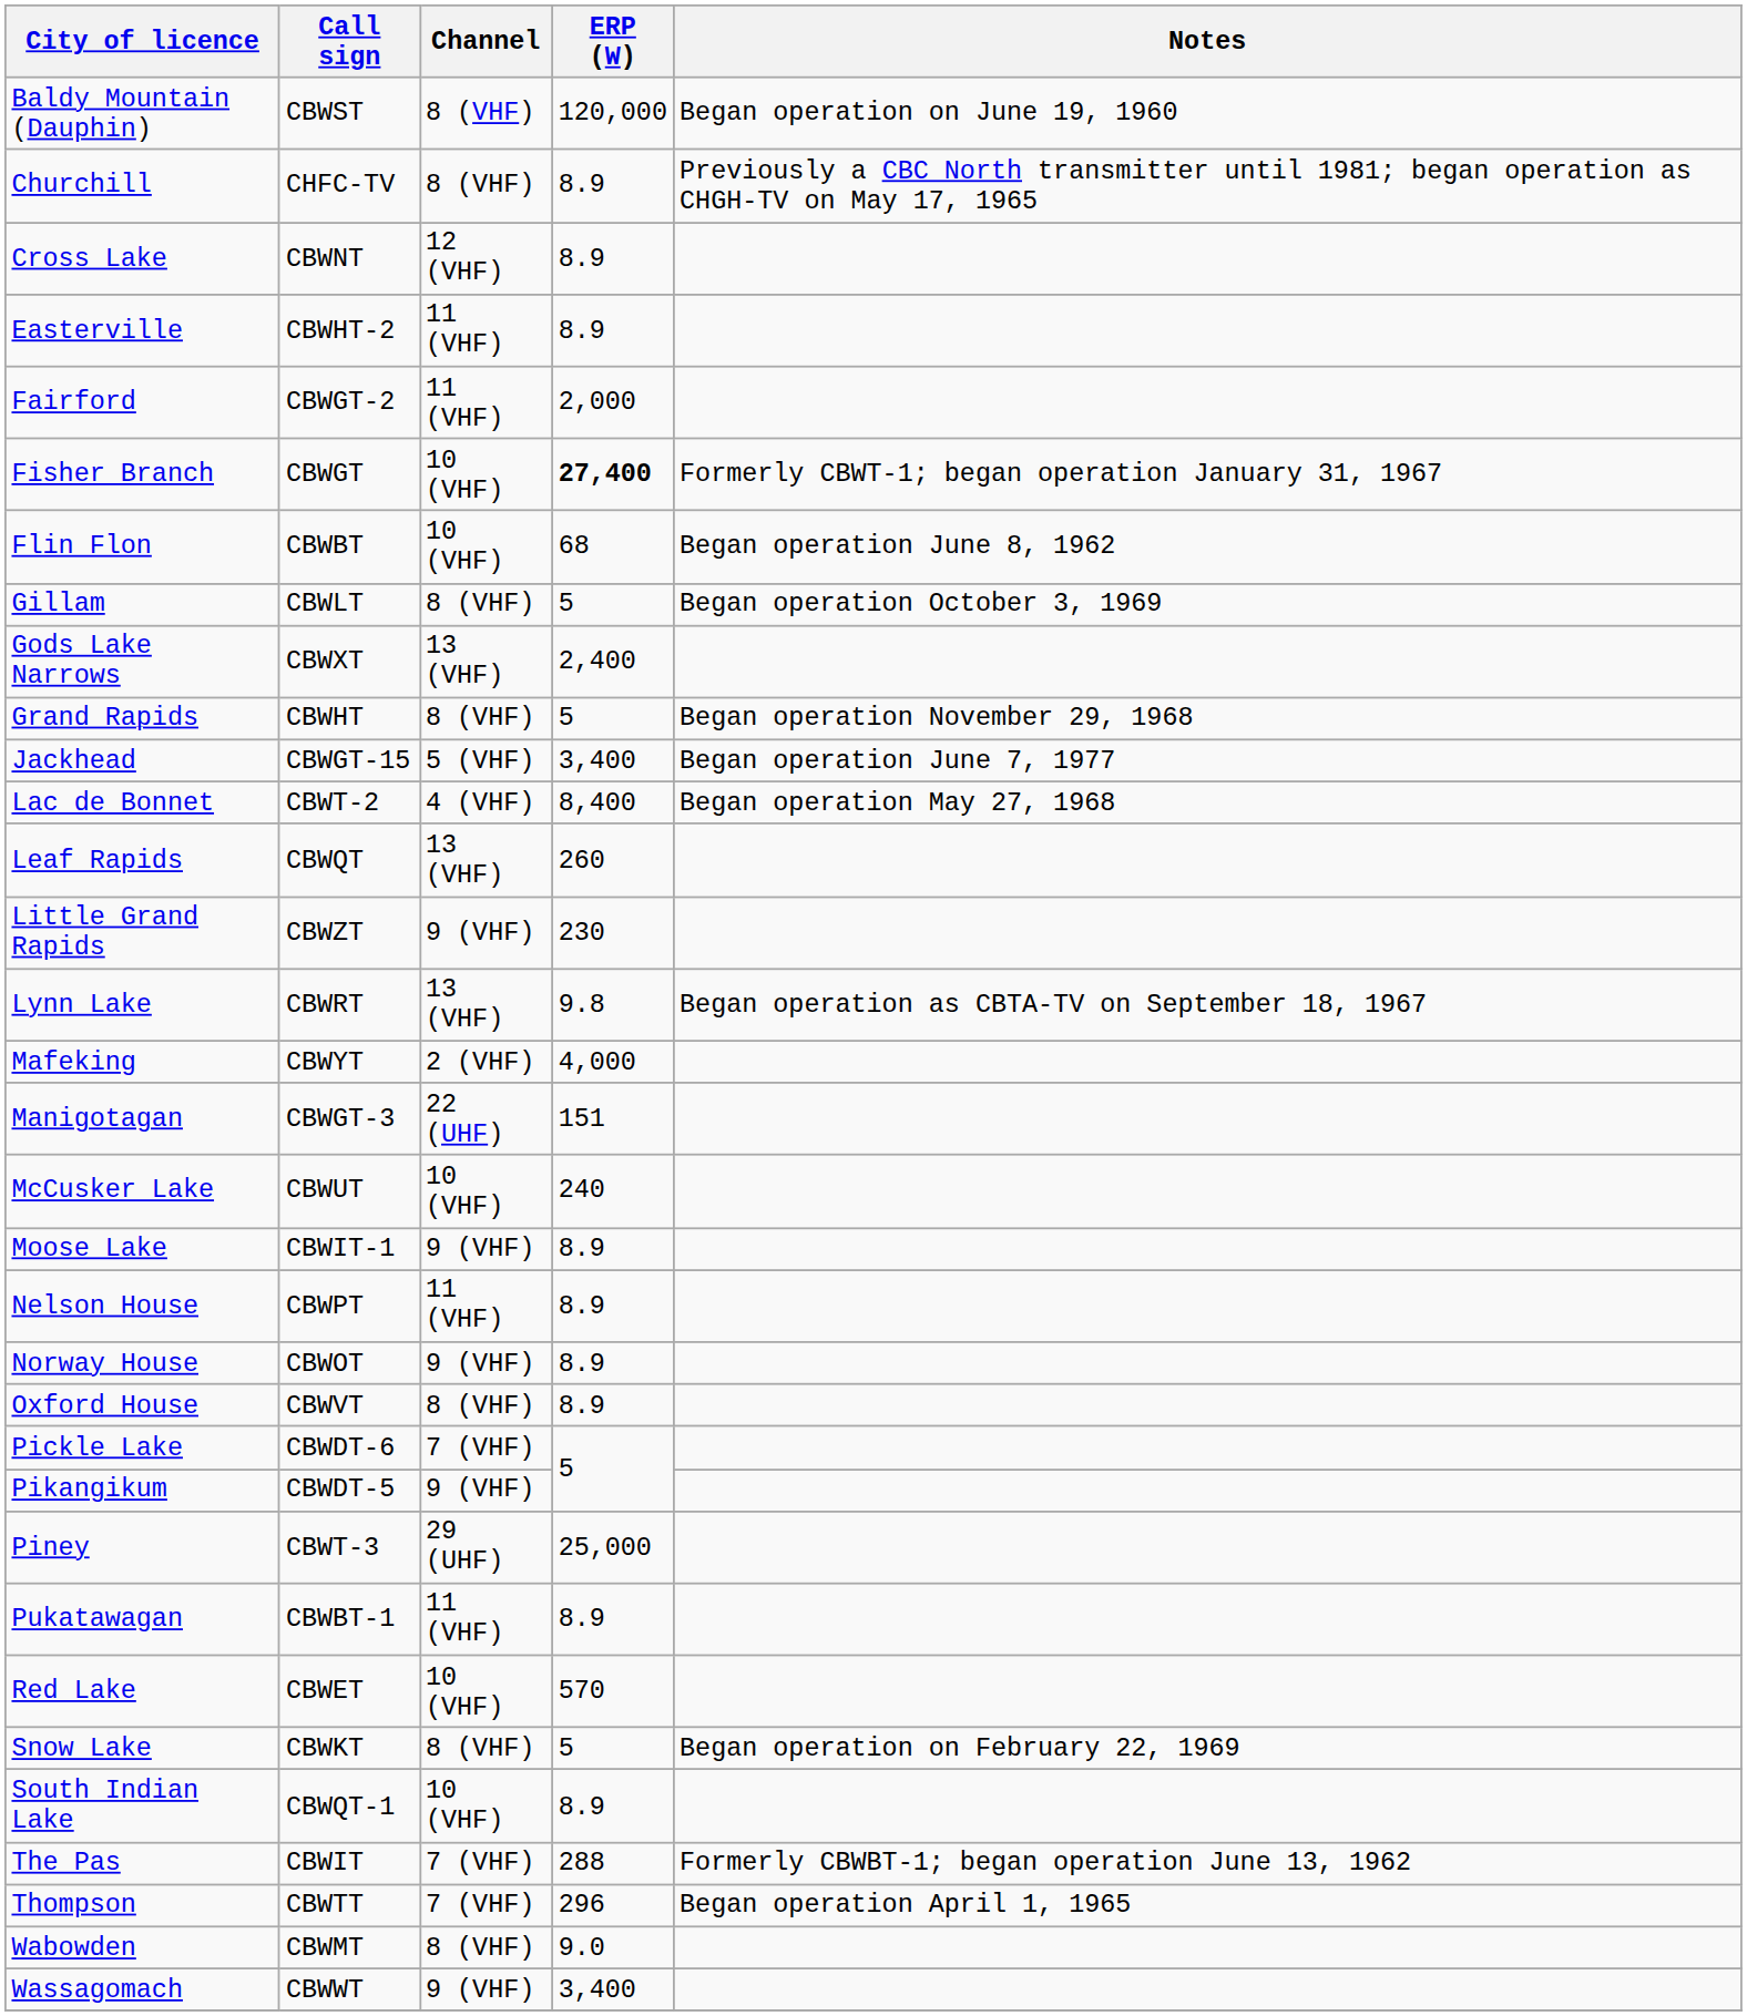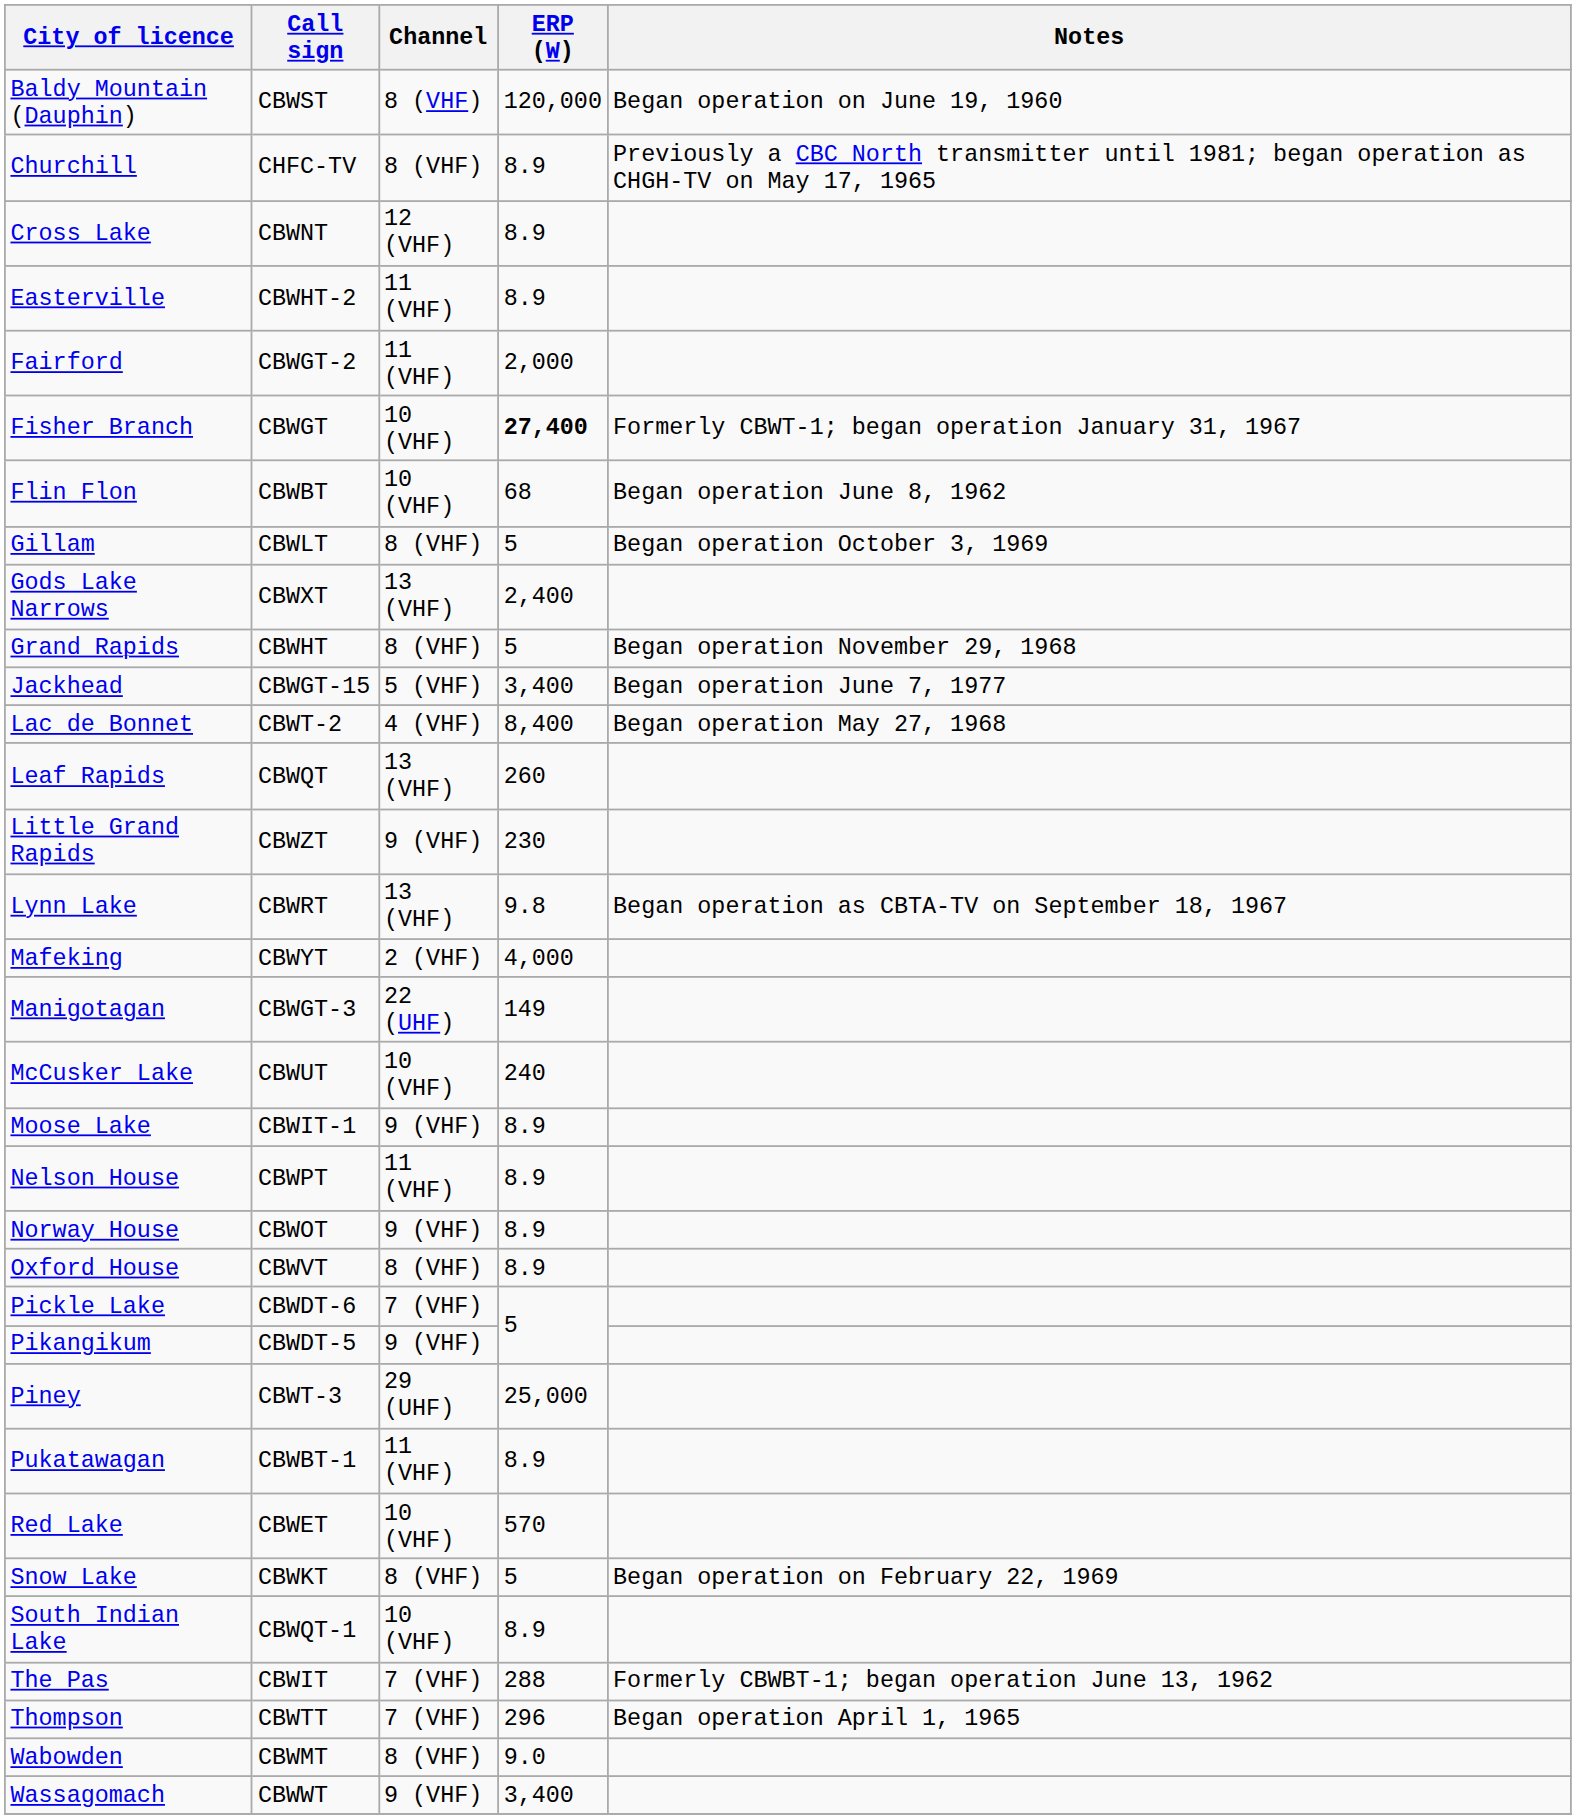Manigotagan | ERP (W): 151 -> 149
